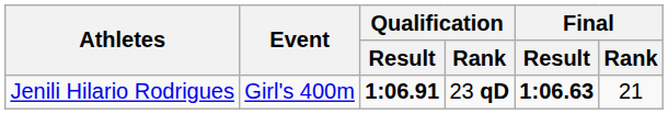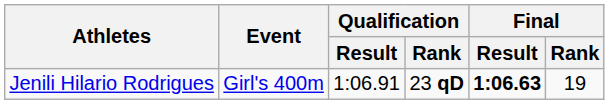Jenili Hilario Rodrigues | Qualification / Result: bold -> normal
Jenili Hilario Rodrigues | Final / Rank: 21 -> 19
